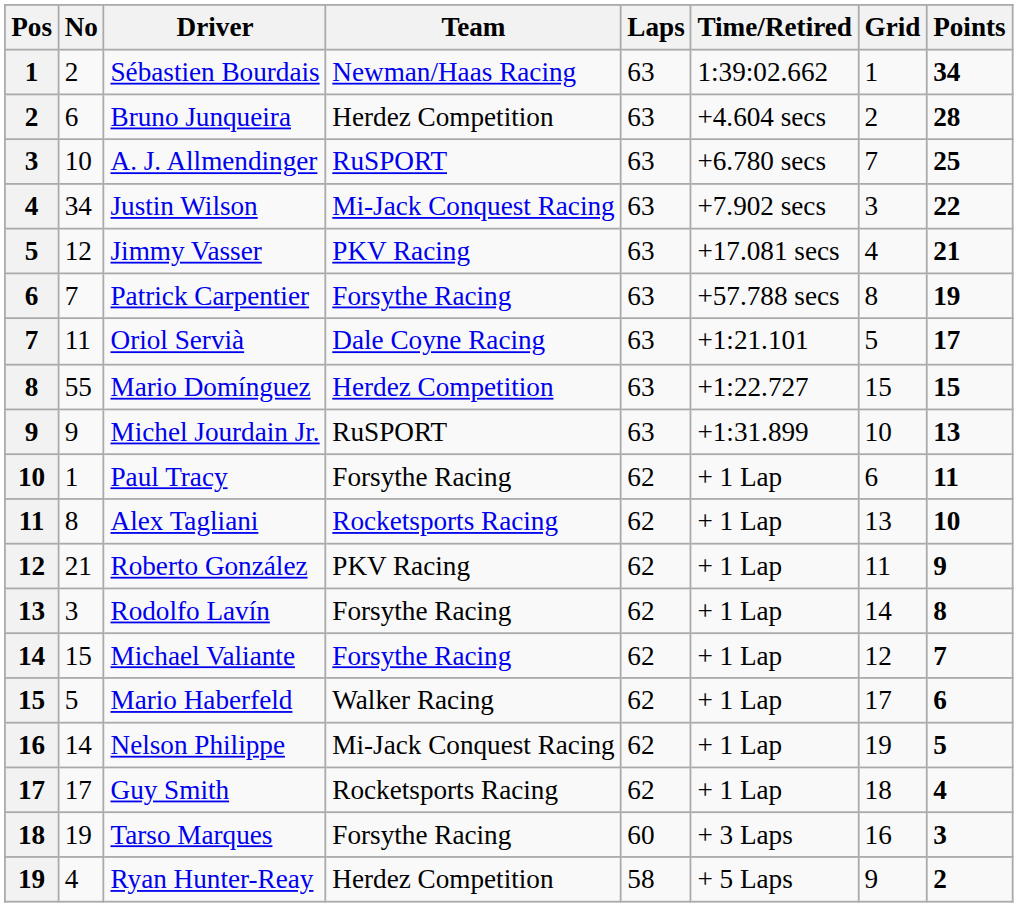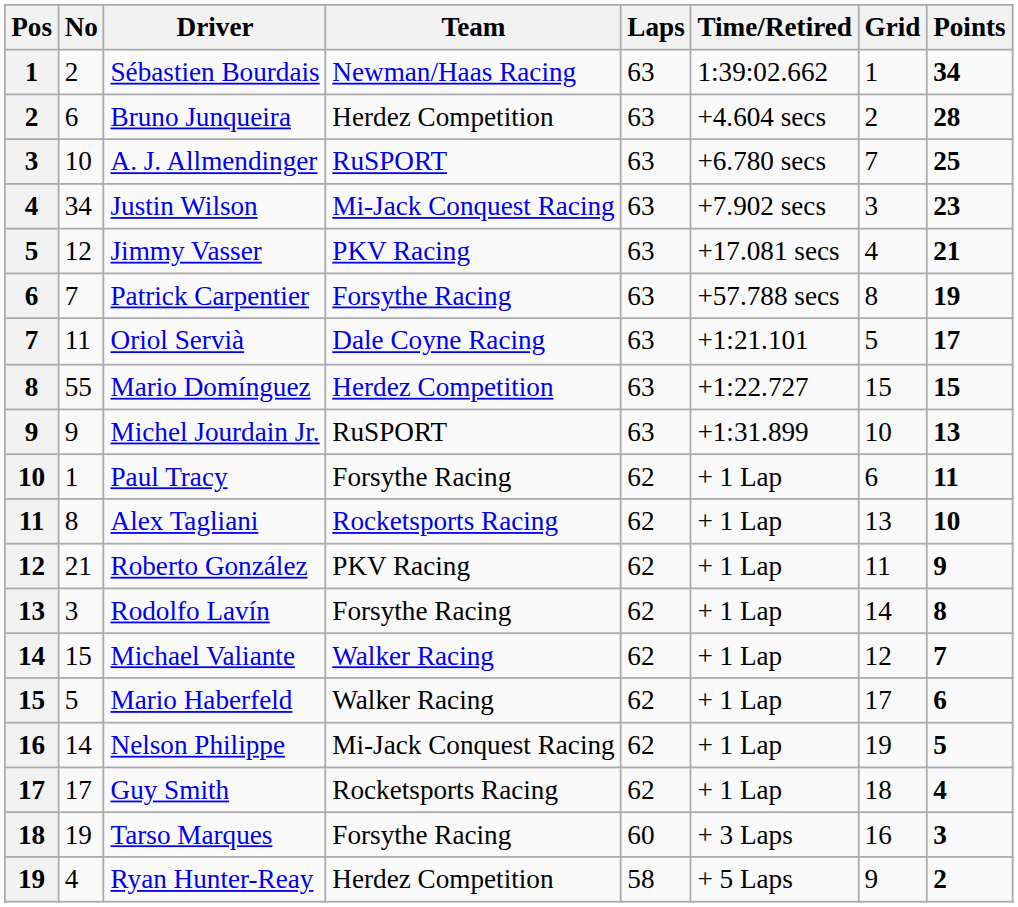Justin Wilson | Points: 22 -> 23
Michael Valiante | Team: Forsythe Racing -> Walker Racing
